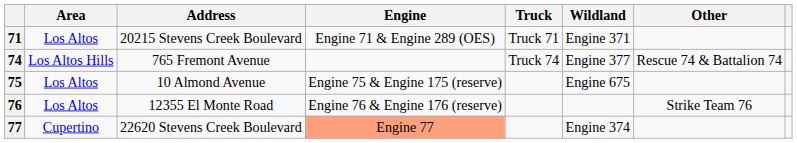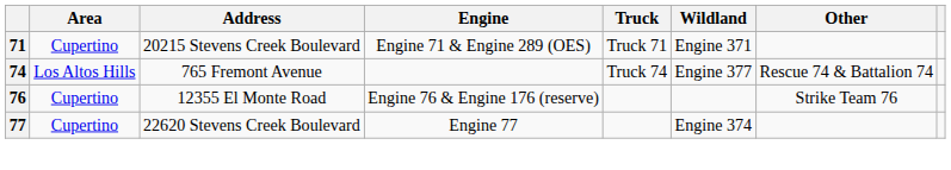71 | Area: Los Altos -> Cupertino
- row: 75 | Los Altos | 10 Almond Avenue | Engine 75 & Engine 175 (reserve) | Engine 675
76 | Area: Los Altos -> Cupertino
77 | Engine: lightsalmon background -> no background
